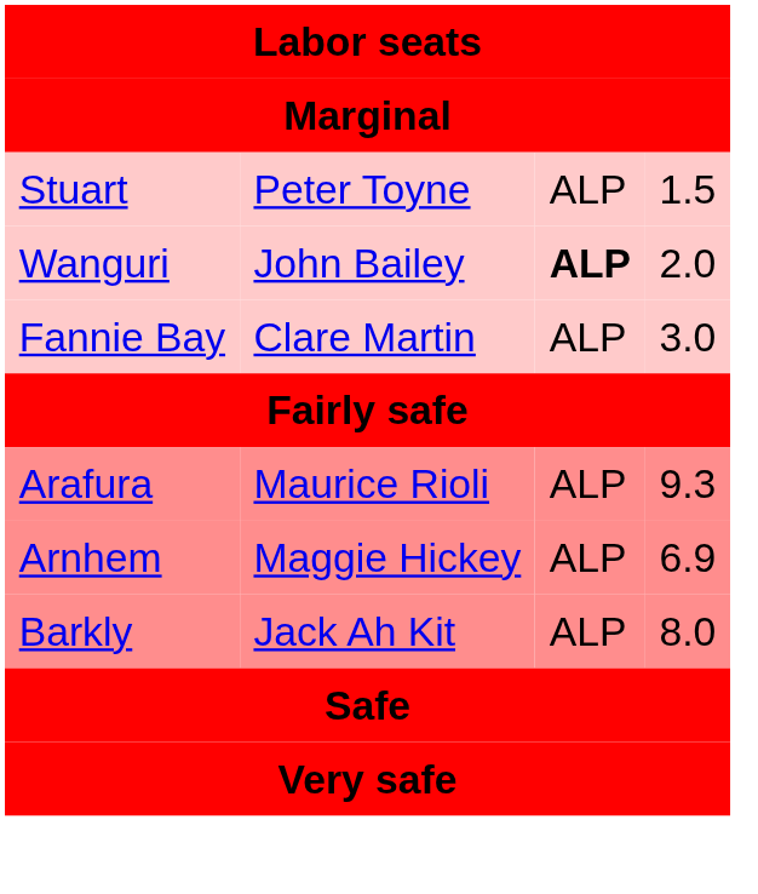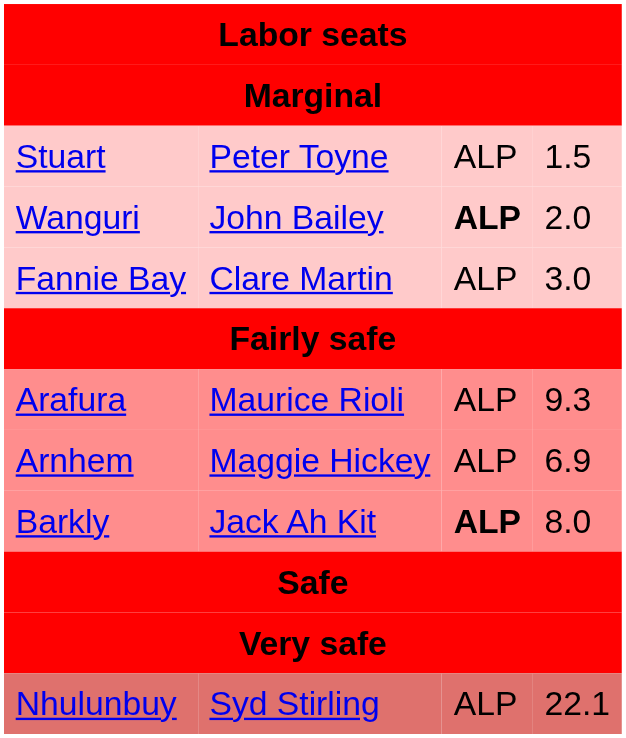Barkly | column 3: normal -> bold
+ row: Nhulunbuy | Syd Stirling | ALP | 22.1
